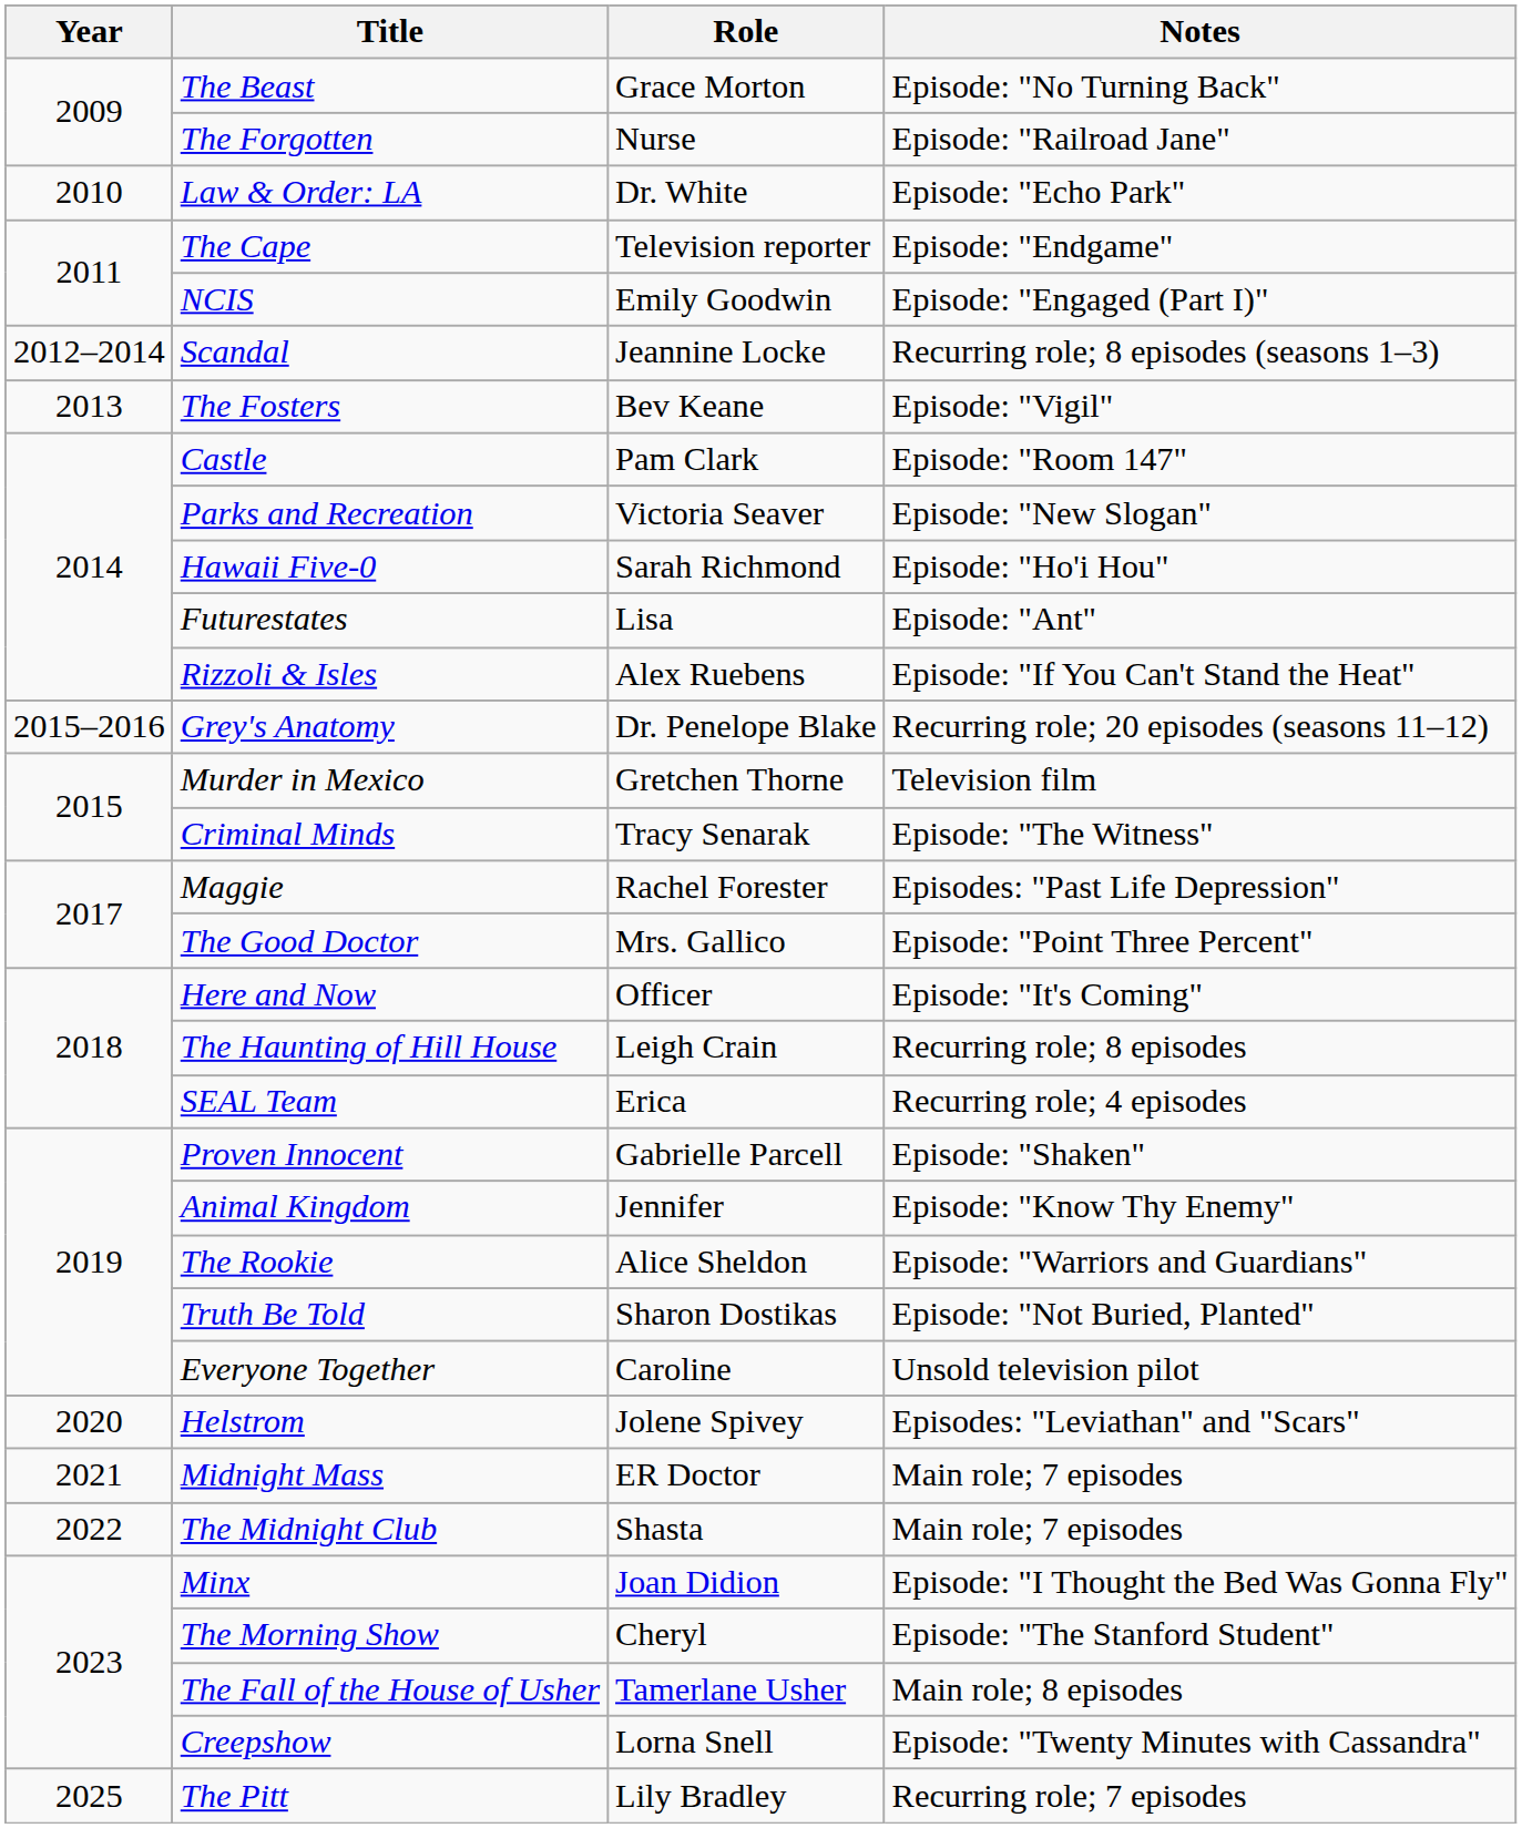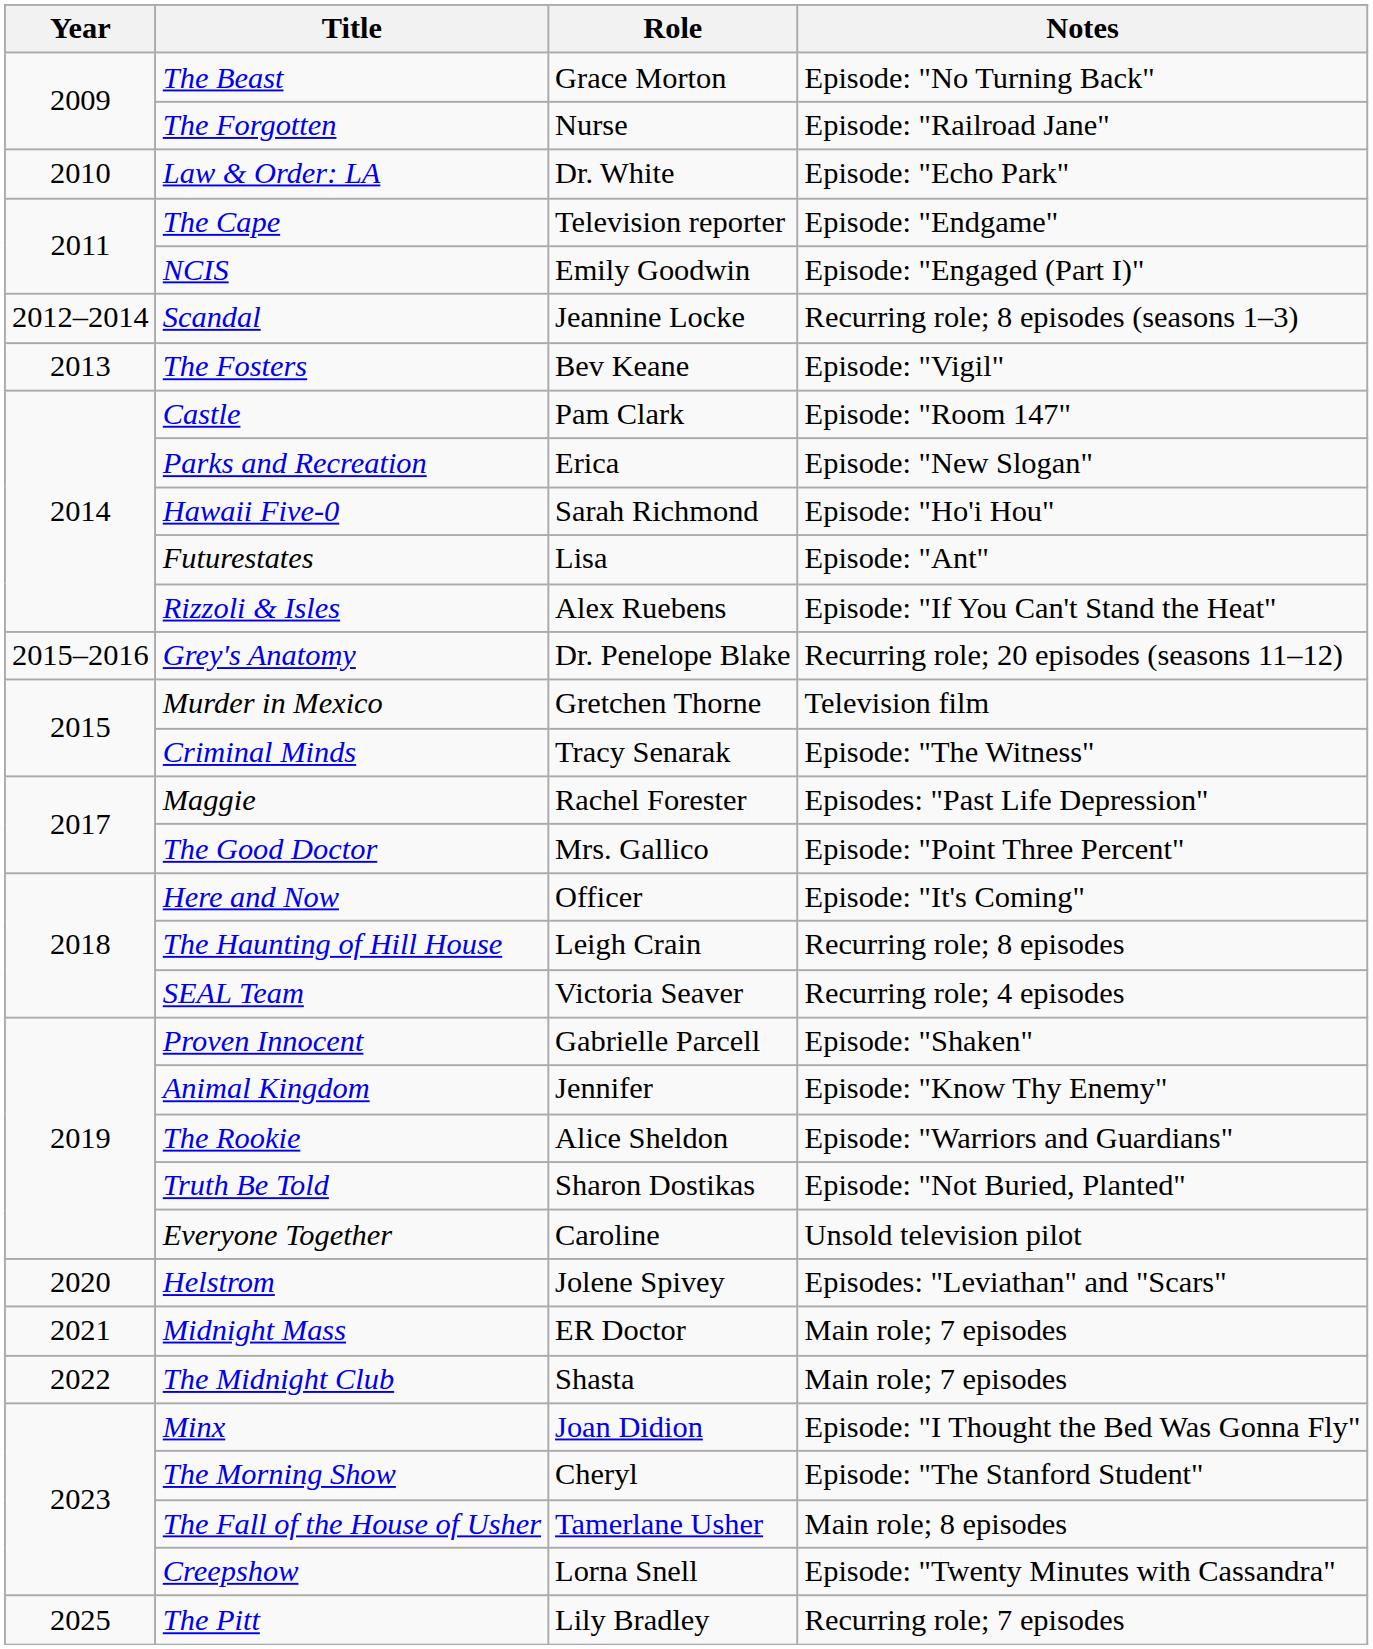Parks and Recreation | Role: Victoria Seaver -> Erica
SEAL Team | Role: Erica -> Victoria Seaver
